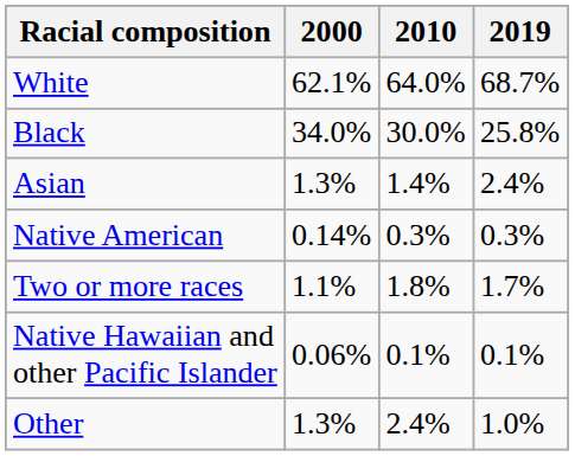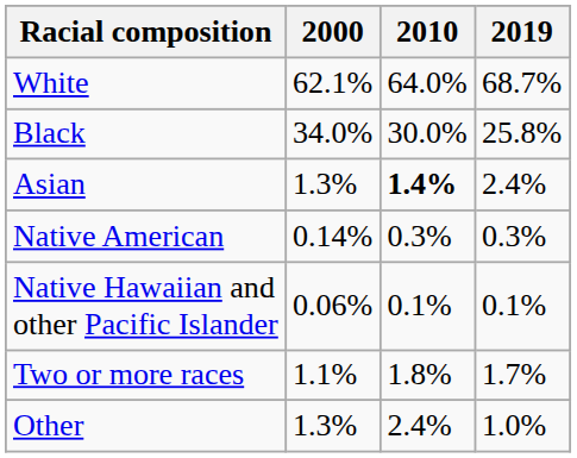Asian | 2010: normal -> bold
rows swapped: Native Hawaiian and other Pacific Islander <-> Two or more races
